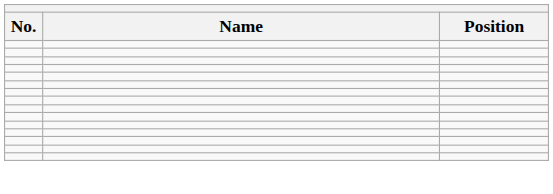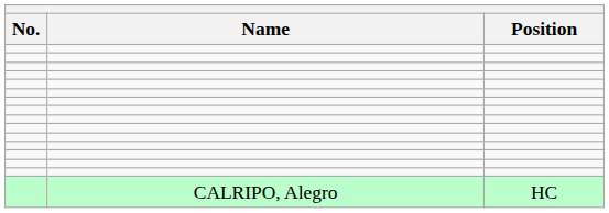+ row: CALRIPO, Alegro | HC
